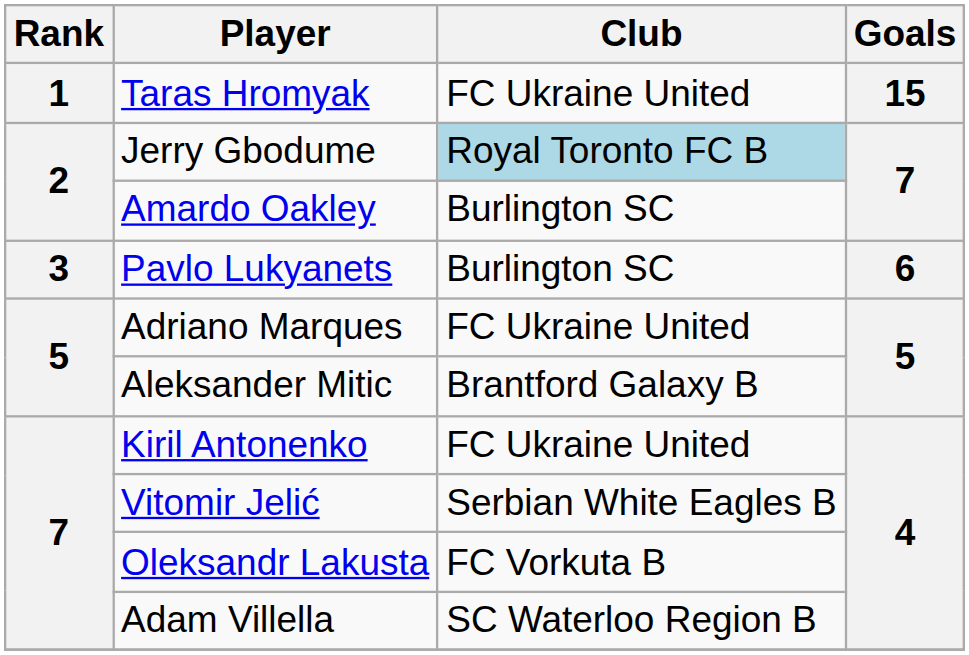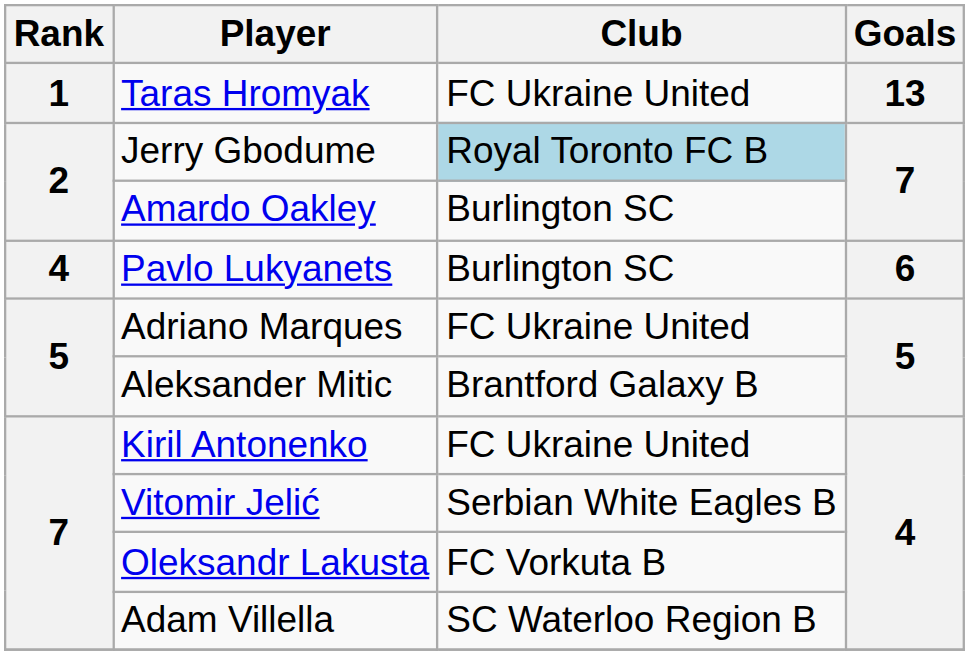Taras Hromyak | Goals: 15 -> 13
Pavlo Lukyanets | Rank: 3 -> 4
